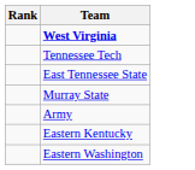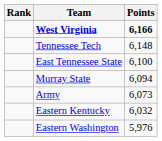+ column: Points | 6,166 | 6,148 | 6,100 | 6,094 | 6,073 | 6,032 | 5,976
